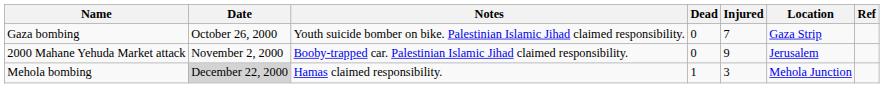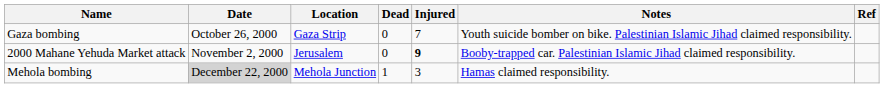columns swapped: Location <-> Notes
2000 Mahane Yehuda Market attack | Injured: normal -> bold
